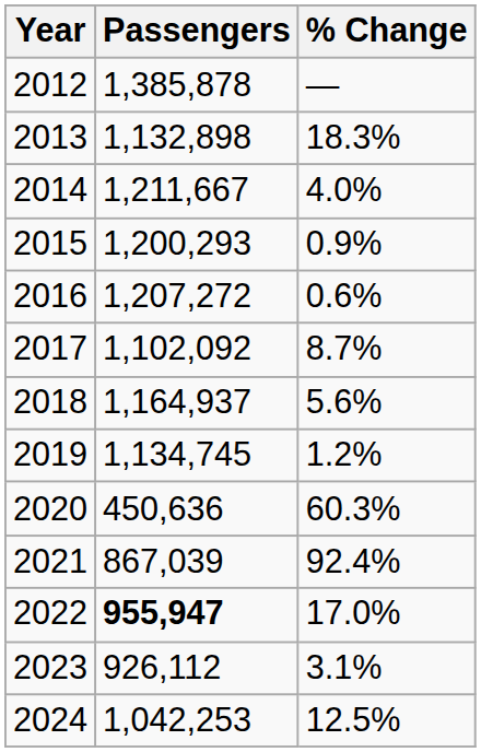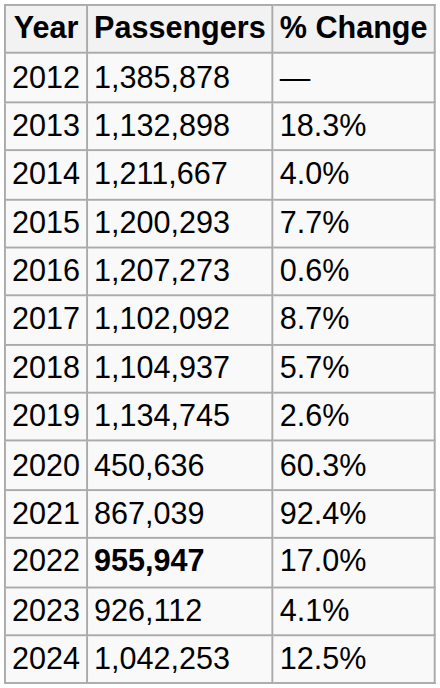2015 | % Change: 0.9% -> 7.7%
2016 | Passengers: 1,207,272 -> 1,207,273
2018 | Passengers: 1,164,937 -> 1,104,937
2018 | % Change: 5.6% -> 5.7%
2019 | % Change: 1.2% -> 2.6%
2023 | % Change: 3.1% -> 4.1%
